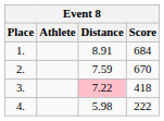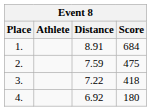2. | Score: 670 -> 475
3. | Distance: pink background -> no background
4. | Distance: 5.98 -> 6.92
4. | Score: 222 -> 180
